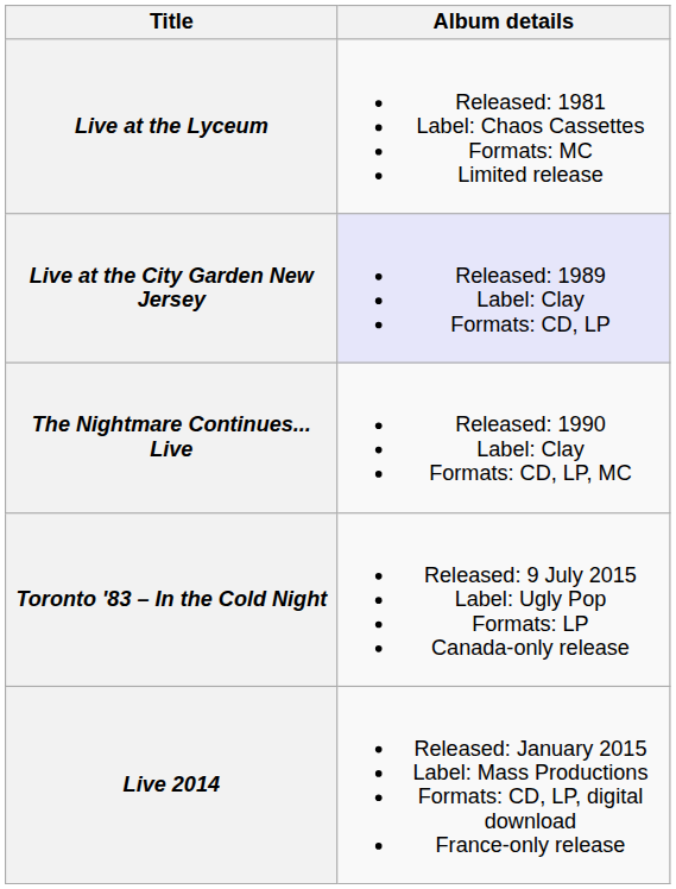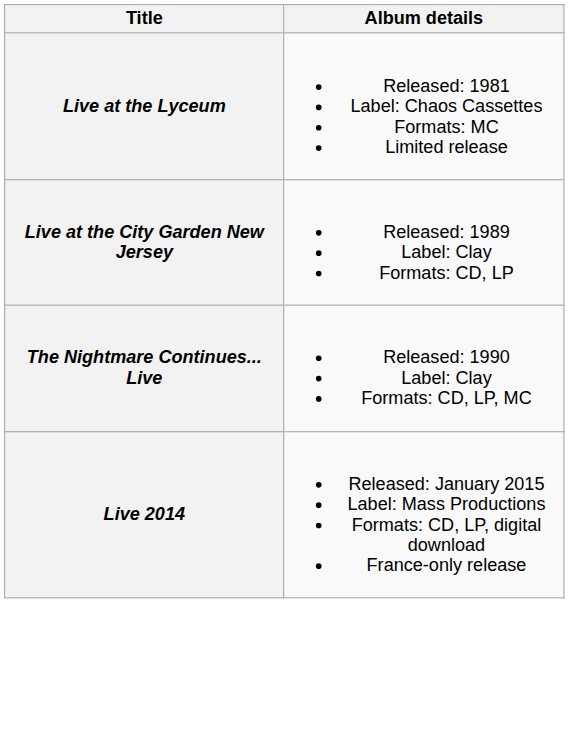Live at the City Garden New Jersey | Album details: lavender background -> no background
- row: Toronto '83 – In the Cold Night | Released: 9 July 2015 Label: Ugly Pop Formats: LP Canada-only release
